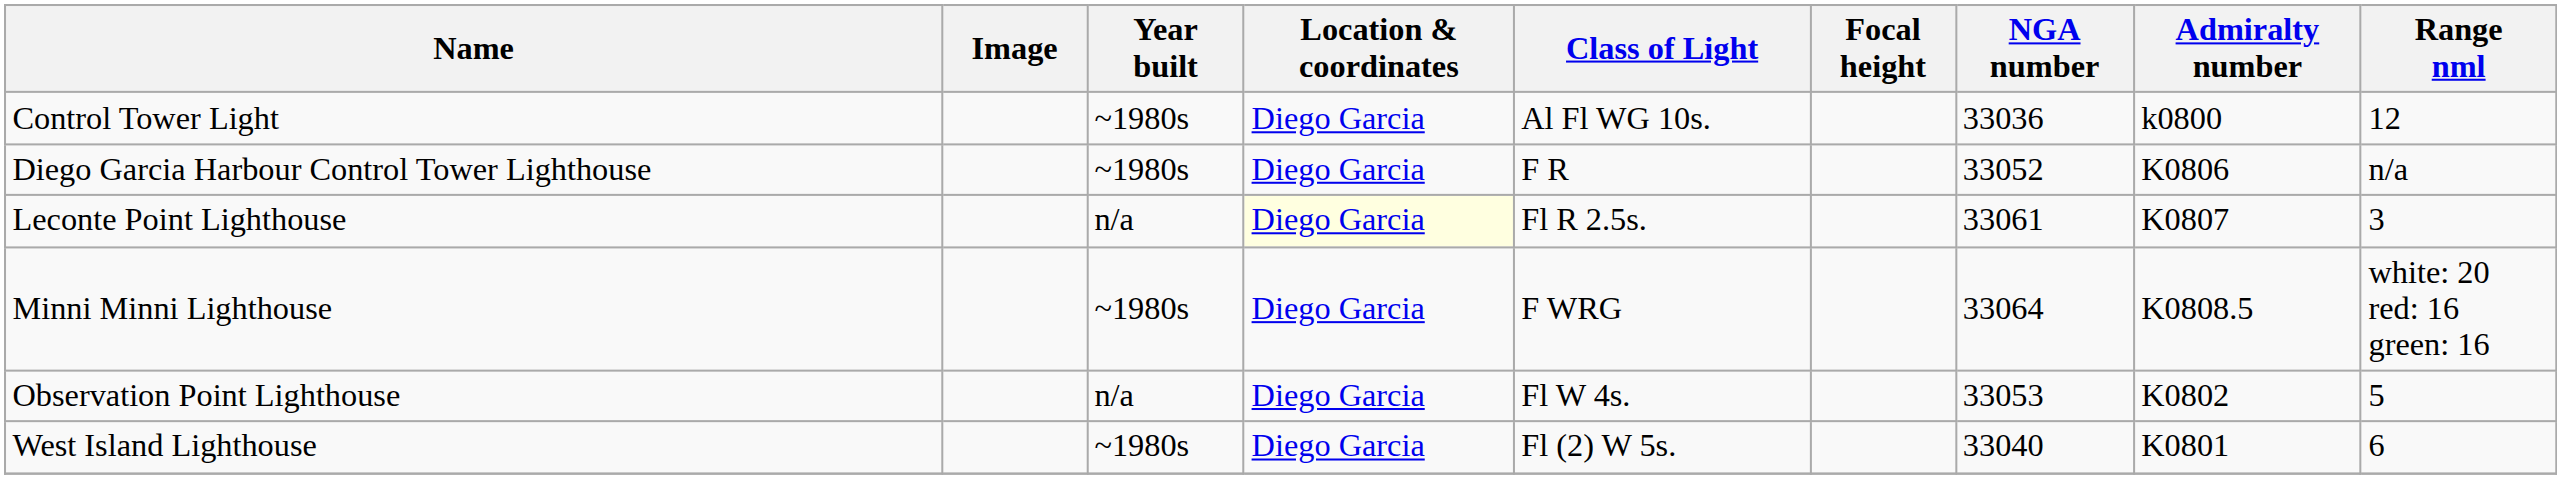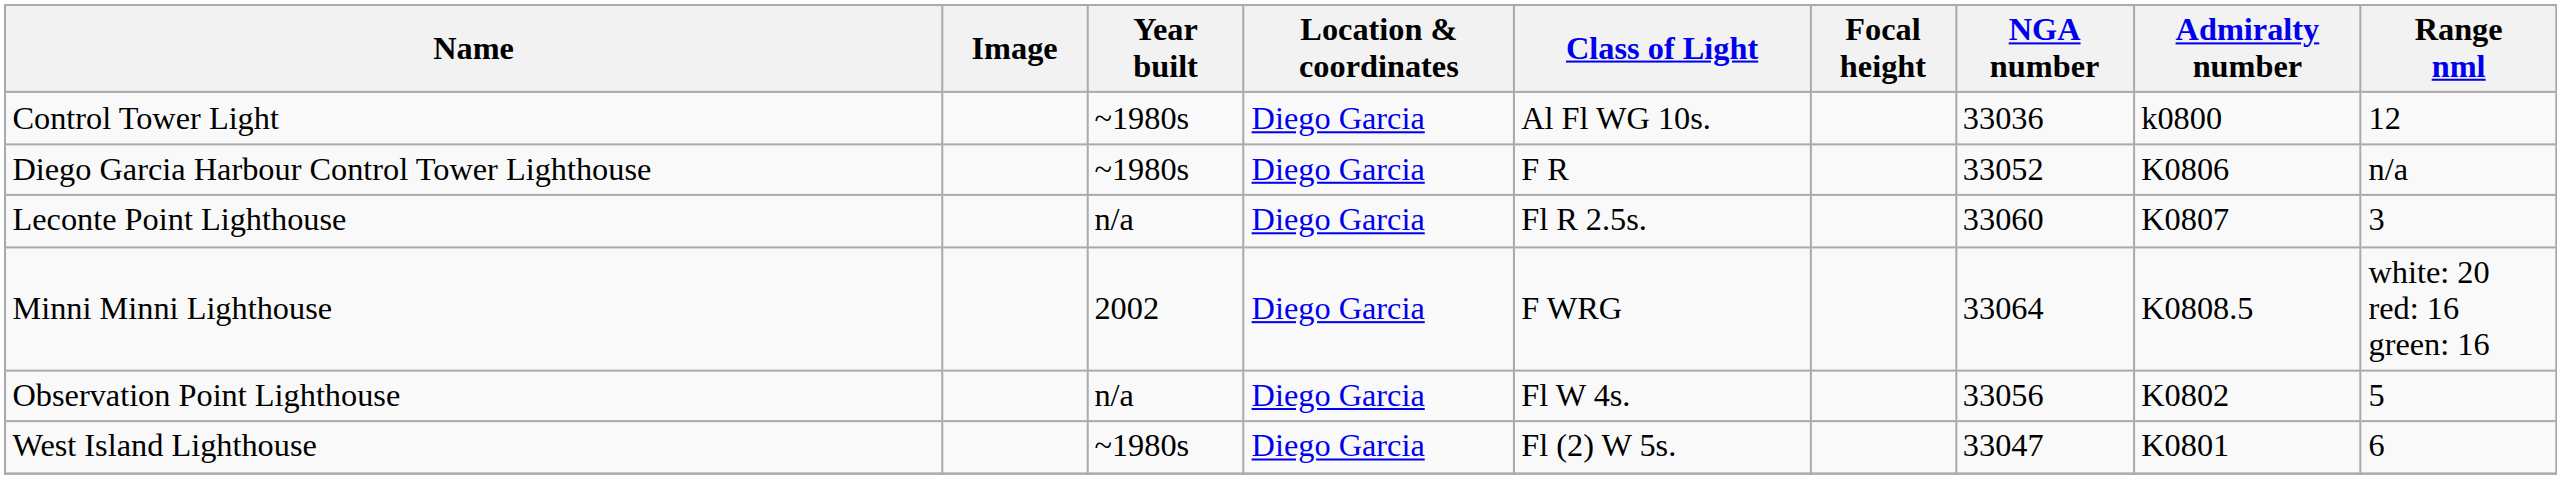Leconte Point Lighthouse | Location & coordinates: lightyellow background -> no background
Leconte Point Lighthouse | NGA number: 33061 -> 33060
Minni Minni Lighthouse | Year built: ~1980s -> 2002
Observation Point Lighthouse | NGA number: 33053 -> 33056
West Island Lighthouse | NGA number: 33040 -> 33047
